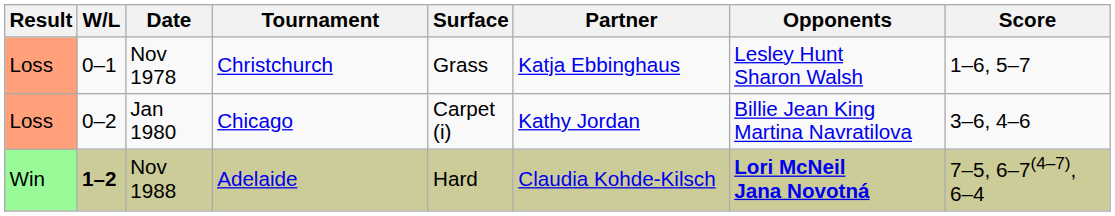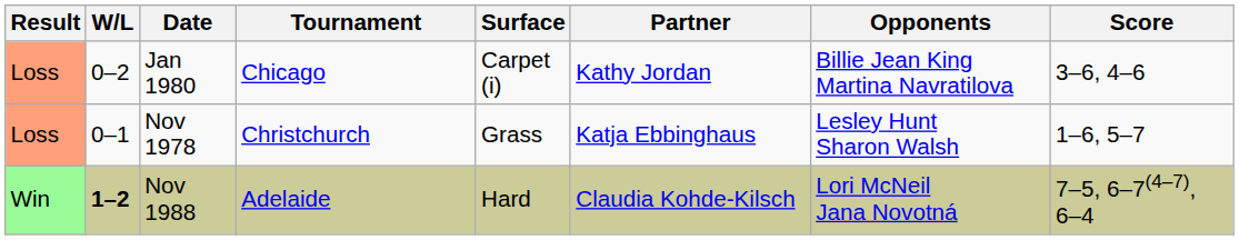rows swapped: Nov 1978 <-> Jan 1980
Nov 1988 | Opponents: bold -> normal
